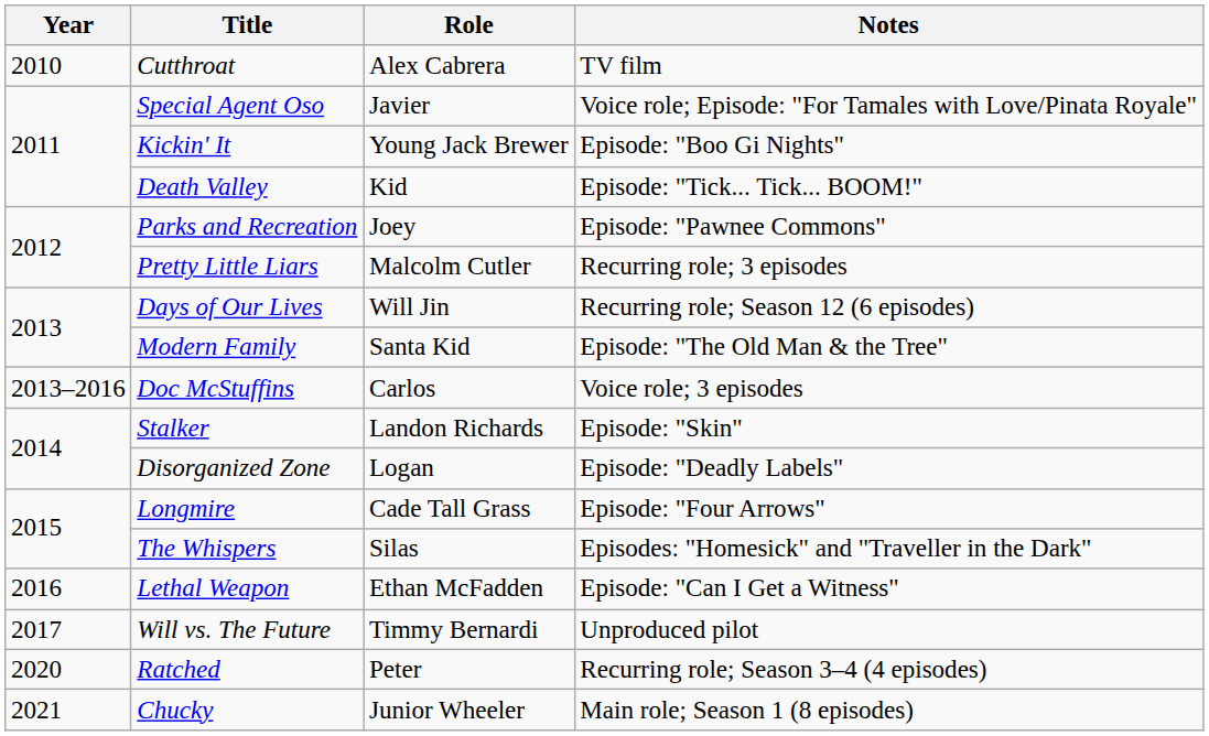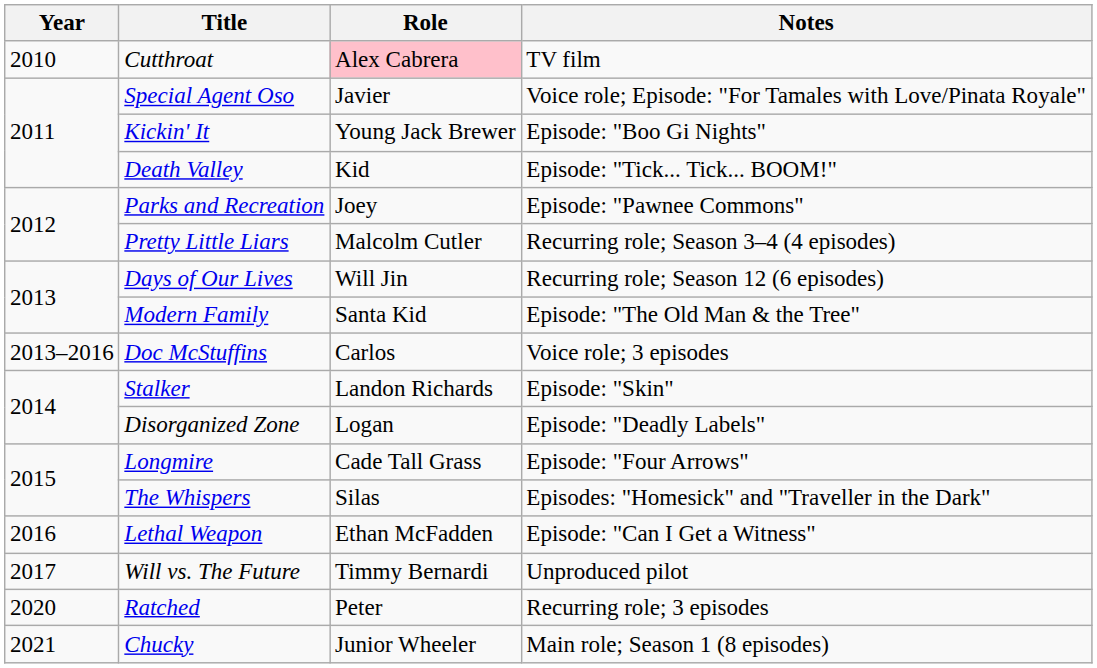Cutthroat | Role: no background -> pink background
Pretty Little Liars | Notes: Recurring role; 3 episodes -> Recurring role; Season 3–4 (4 episodes)
Ratched | Notes: Recurring role; Season 3–4 (4 episodes) -> Recurring role; 3 episodes
